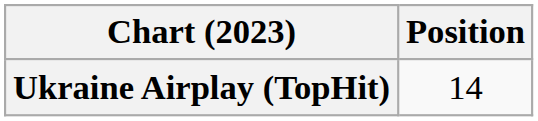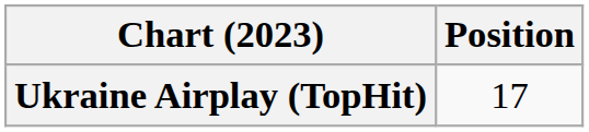Ukraine Airplay (TopHit) | Position: 14 -> 17
